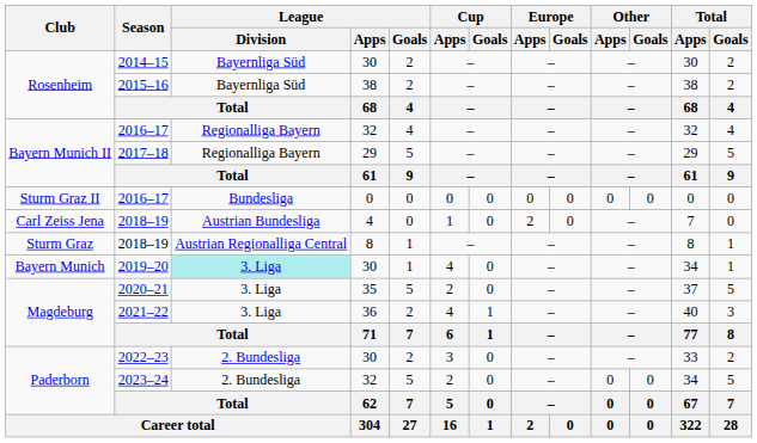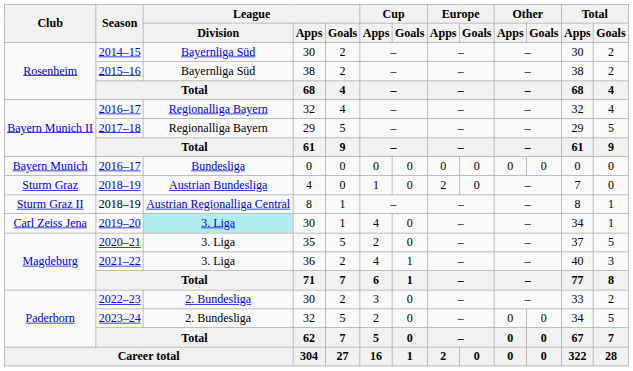2016–17 / 0 | Club: Sturm Graz II -> Bayern Munich
2018–19 / 4 | Club: Carl Zeiss Jena -> Sturm Graz
2018–19 / 8 | Club: Sturm Graz -> Sturm Graz II
2019–20 | Club: Bayern Munich -> Carl Zeiss Jena
